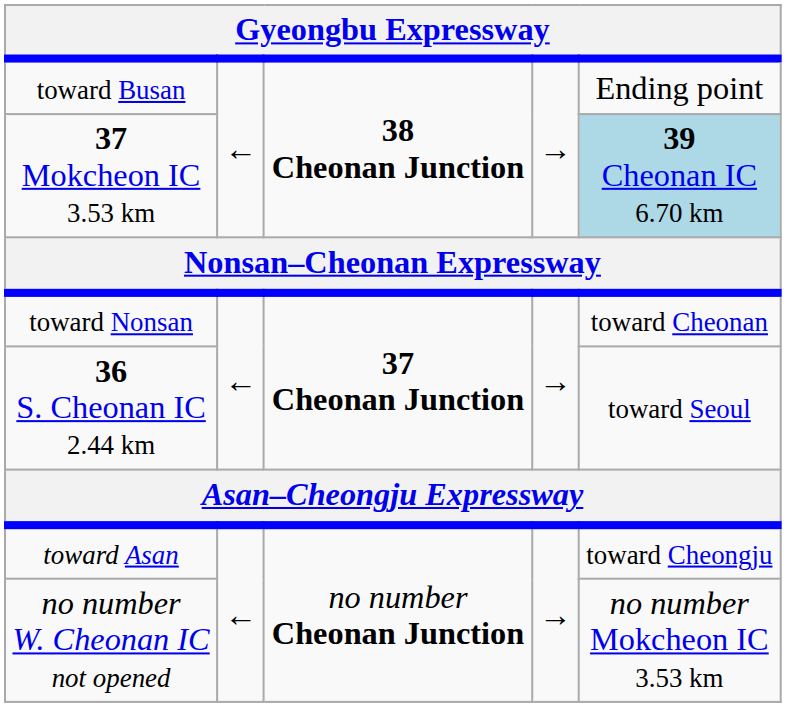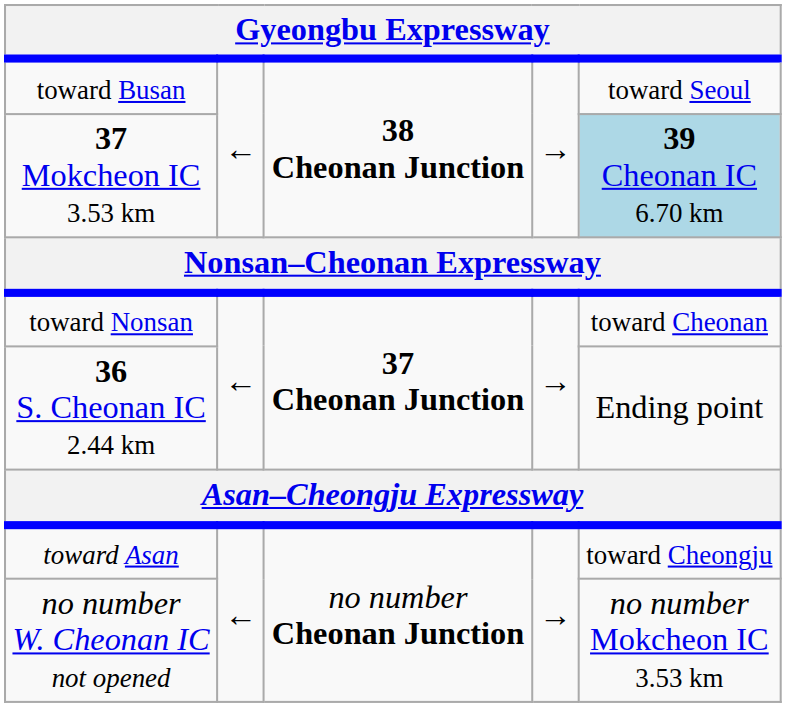toward Busan | column 5: Ending point -> toward Seoul
36 S. Cheonan IC 2.44 km | column 5: toward Seoul -> Ending point
